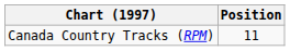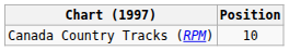Canada Country Tracks (RPM) | Position: 11 -> 10
